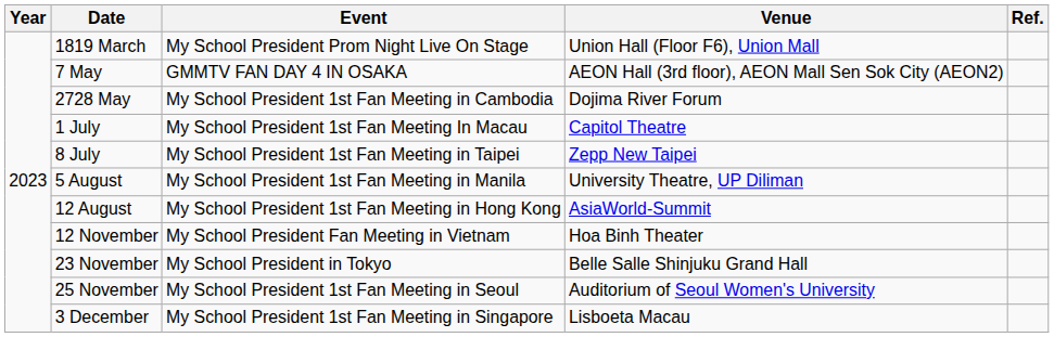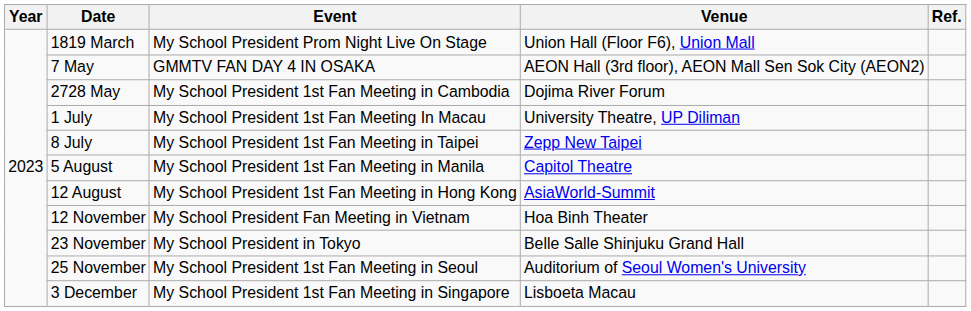1 July | Venue: Capitol Theatre -> University Theatre, UP Diliman
5 August | Venue: University Theatre, UP Diliman -> Capitol Theatre
